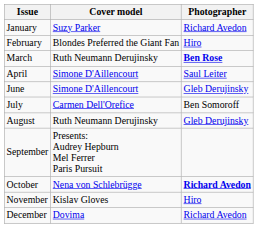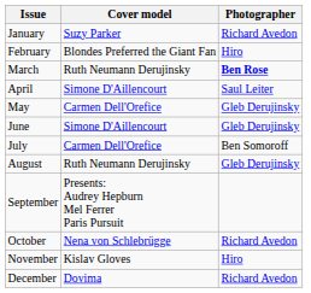+ row: May | Carmen Dell'Orefice | Gleb Derujinsky
October | Photographer: bold -> normal
